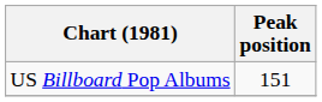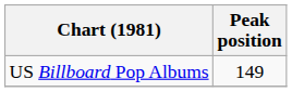US Billboard Pop Albums | Peak position: 151 -> 149
